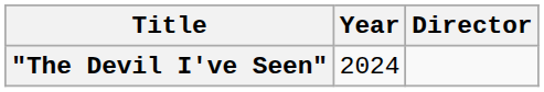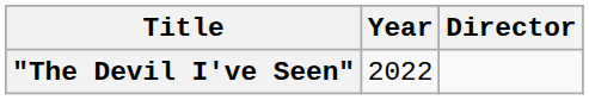"The Devil I've Seen" | Year: 2024 -> 2022
